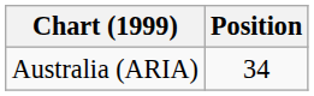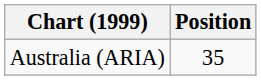Australia (ARIA) | Position: 34 -> 35
